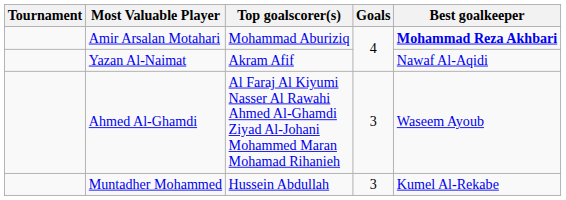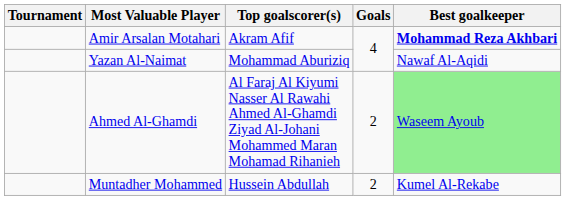Amir Arsalan Motahari | Top goalscorer(s): Mohammad Aburiziq -> Akram Afif
Yazan Al-Naimat | Top goalscorer(s): Akram Afif -> Mohammad Aburiziq
Ahmed Al-Ghamdi | Goals: 3 -> 2
Ahmed Al-Ghamdi | Best goalkeeper: no background -> lightgreen background
Muntadher Mohammed | Goals: 3 -> 2
